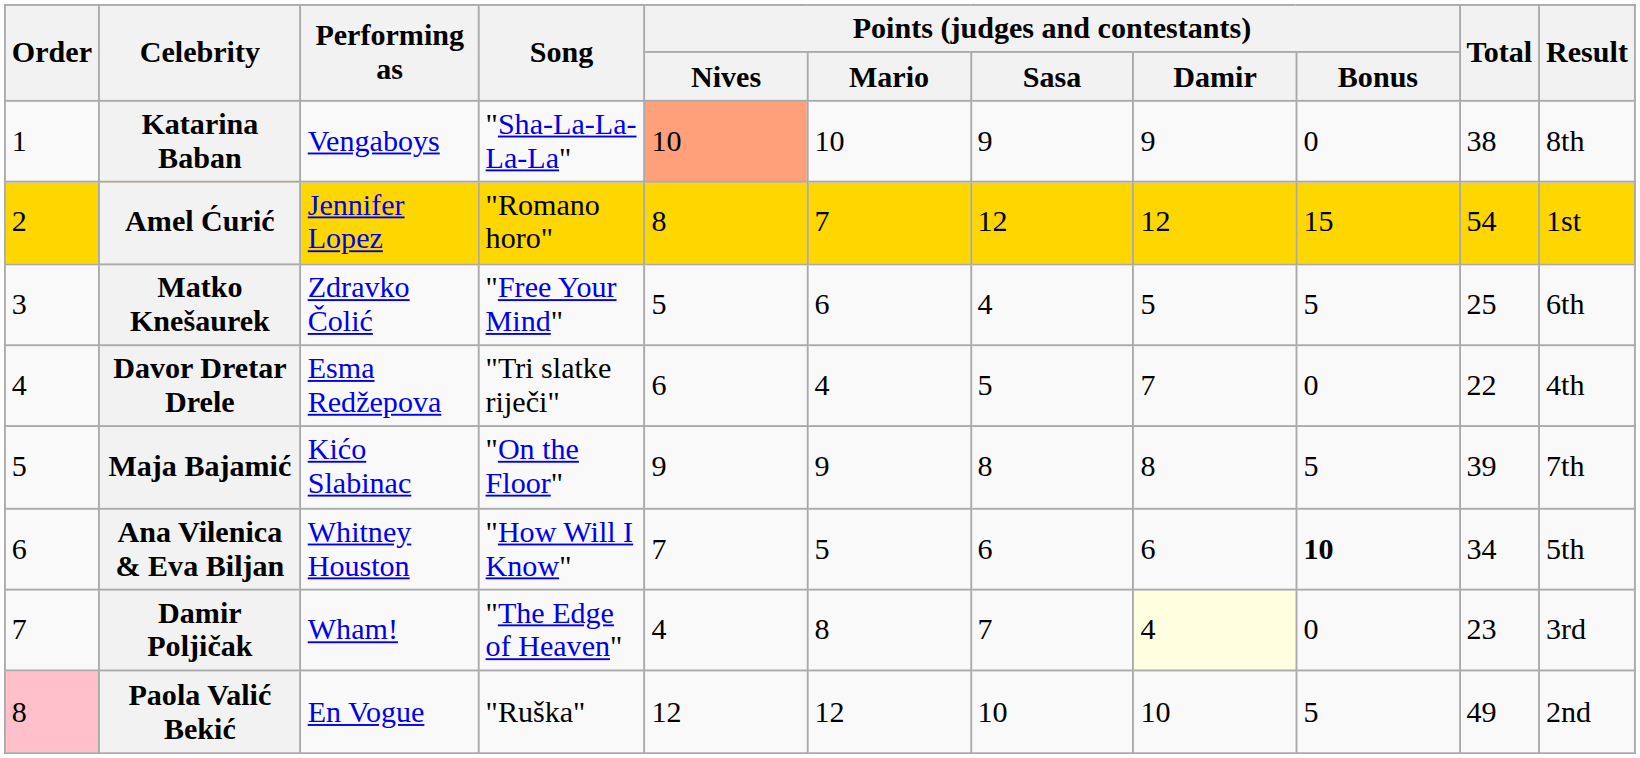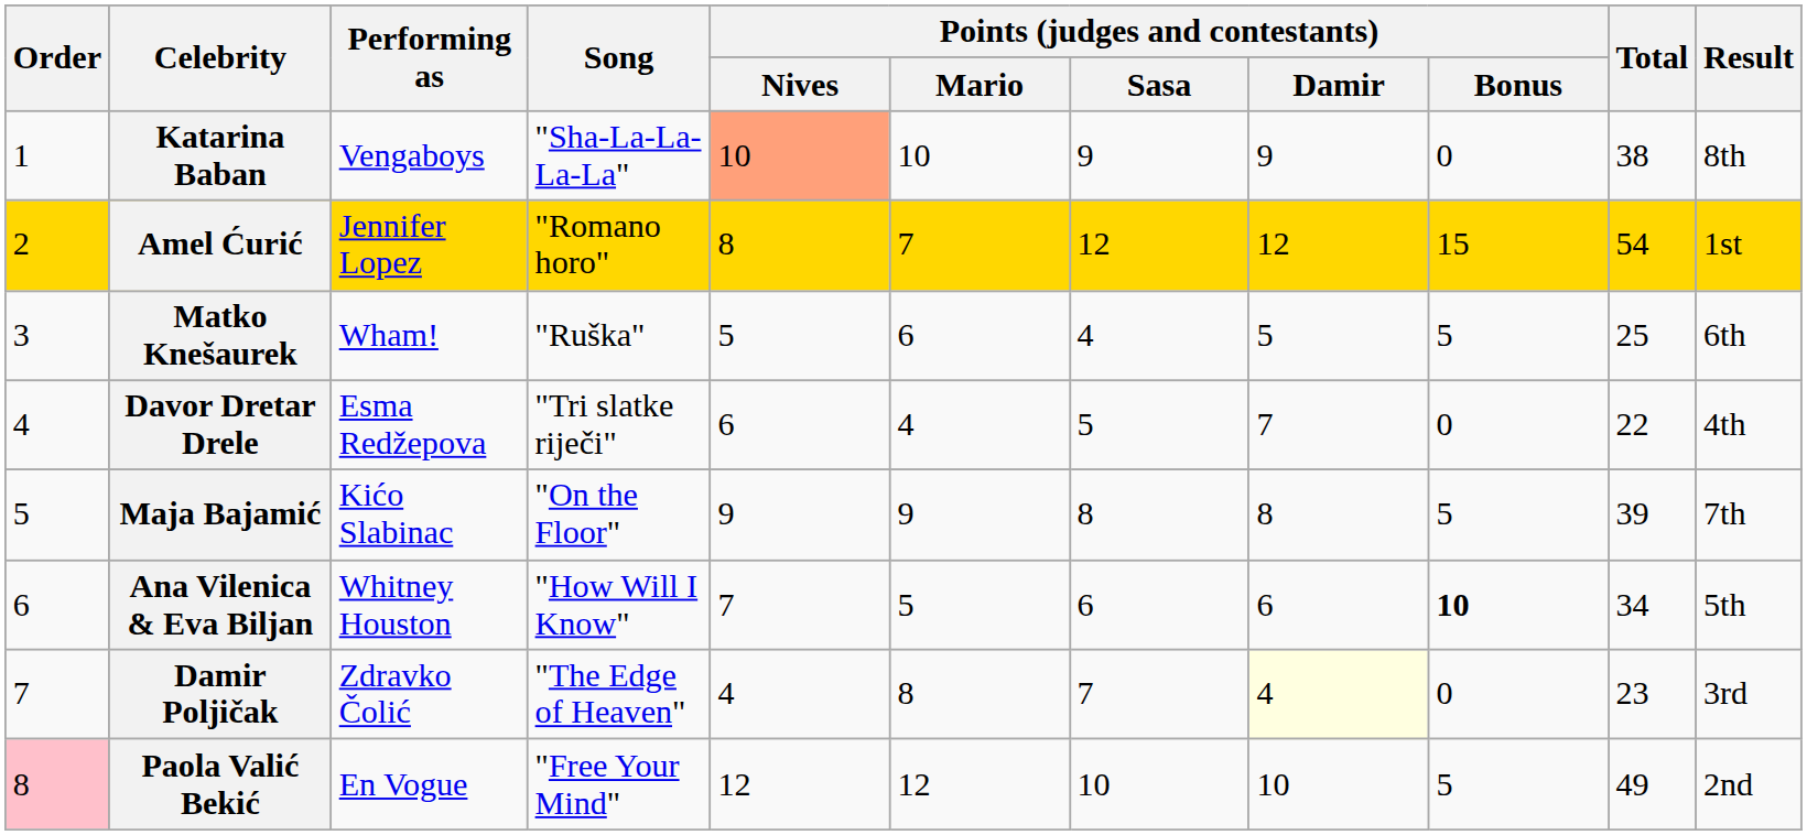Matko Knešaurek | Performing as: Zdravko Čolić -> Wham!
Matko Knešaurek | Song: "Free Your Mind" -> "Ruška"
Damir Poljičak | Performing as: Wham! -> Zdravko Čolić
Paola Valić Bekić | Song: "Ruška" -> "Free Your Mind"
